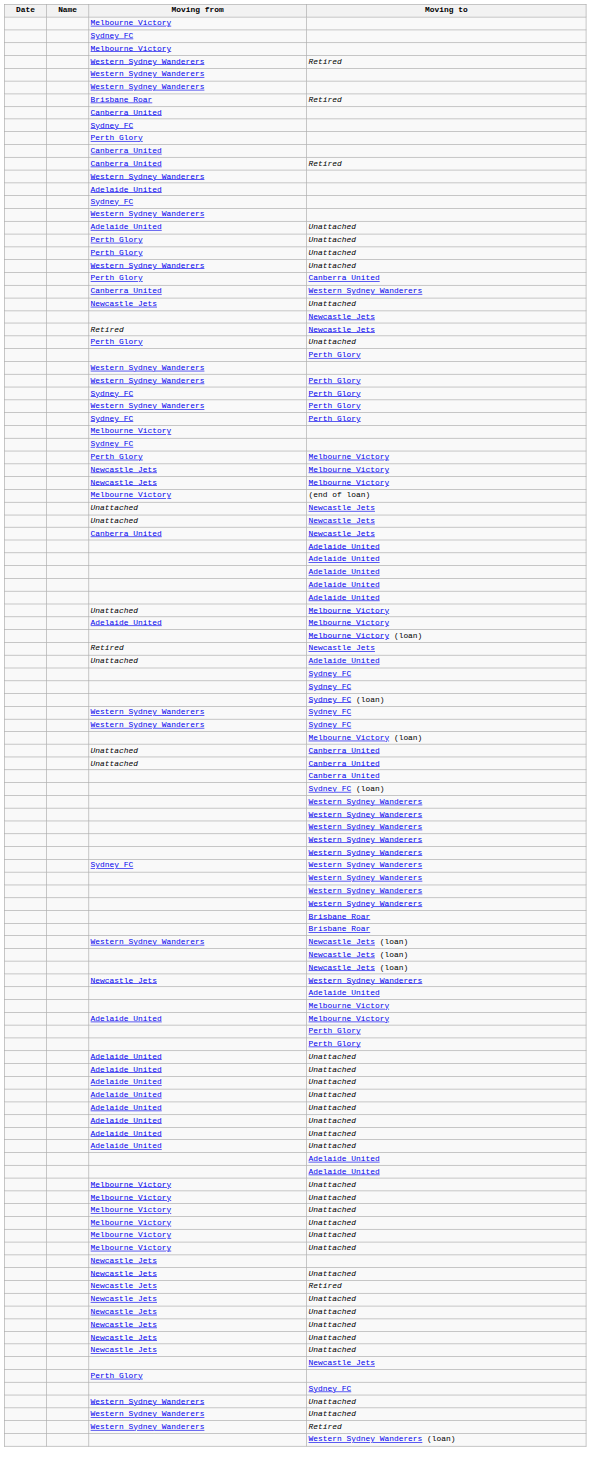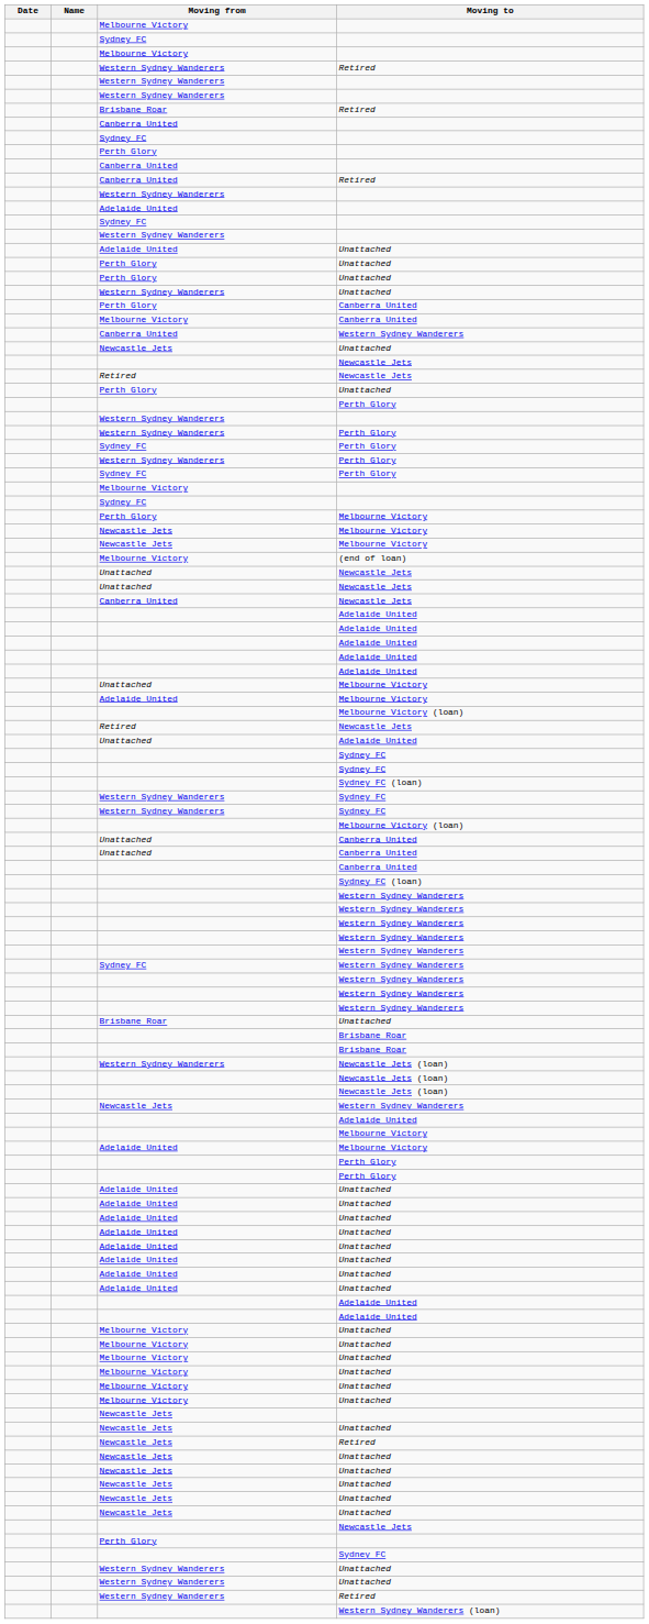+ row: Melbourne Victory | Canberra United
+ row: Brisbane Roar | Unattached
